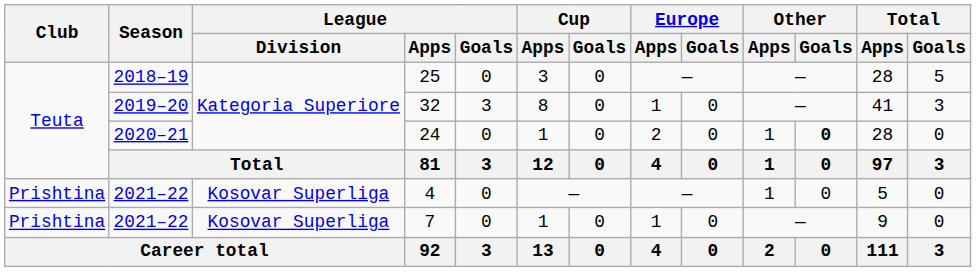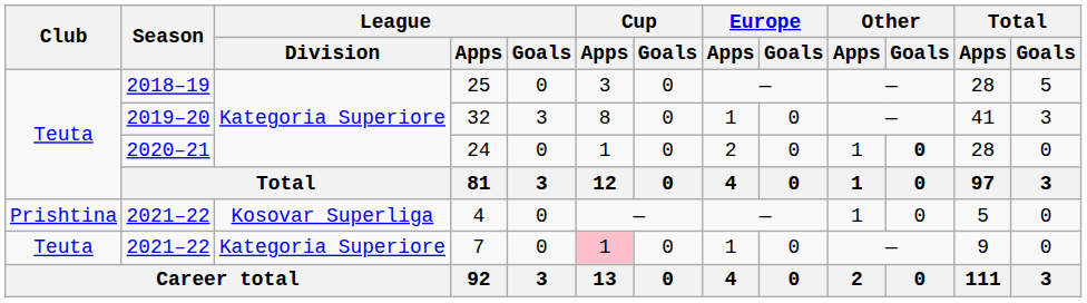7 | Club: Prishtina -> Teuta
7 | League / Division: Kosovar Superliga -> Kategoria Superiore
7 | Cup / Apps: no background -> pink background
